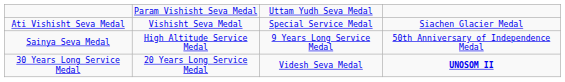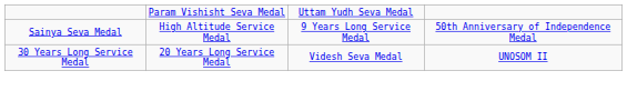- row: Ati Vishisht Seva Medal | Vishisht Seva Medal | Special Service Medal | Siachen Glacier Medal
30 Years Long Service Medal | column 4: bold -> normal
